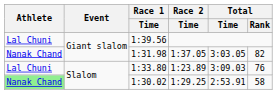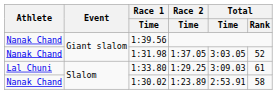1:39.56 | Athlete: Lal Chuni -> Nanak Chand
1:31.98 | Total / Rank: 82 -> 52
1:33.80 | Race 2 / Time: 1:23.89 -> 1:29.25
1:33.80 | Total / Rank: 76 -> 61
1:30.02 | Athlete: lightgreen background -> no background
1:30.02 | Race 2 / Time: 1:29.25 -> 1:23.89
